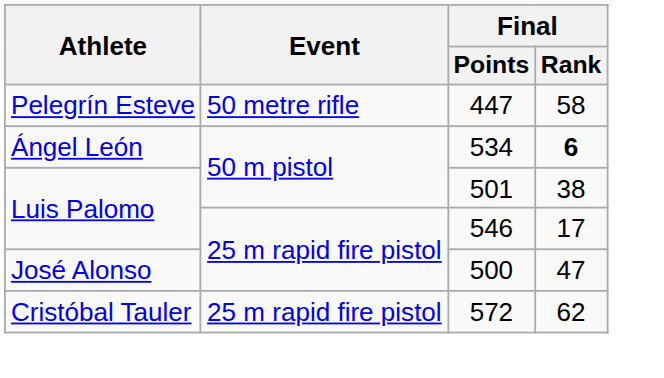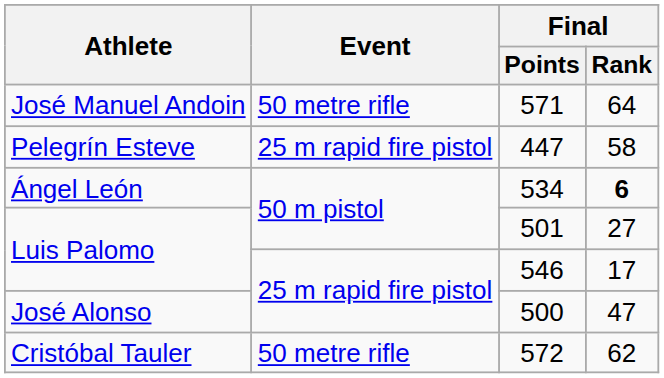+ row: José Manuel Andoin | 50 metre rifle | 571 | 64
447 | Event: 50 metre rifle -> 25 m rapid fire pistol
501 | Final / Rank: 38 -> 27
572 | Event: 25 m rapid fire pistol -> 50 metre rifle
